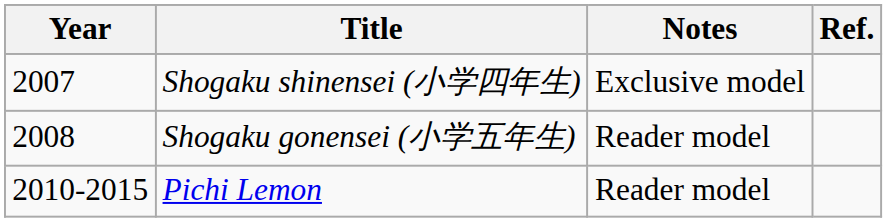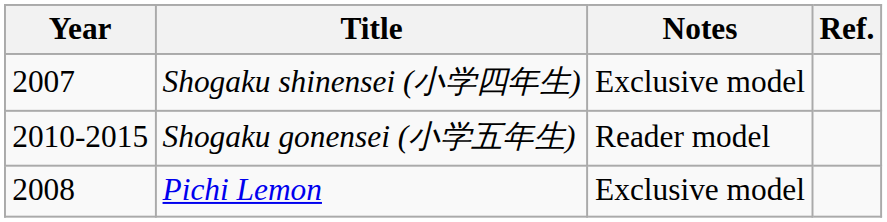Shogaku gonensei (小学五年生) | Year: 2008 -> 2010-2015
Pichi Lemon | Year: 2010-2015 -> 2008
Pichi Lemon | Notes: Reader model -> Exclusive model
